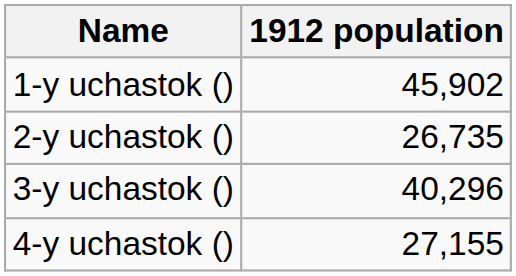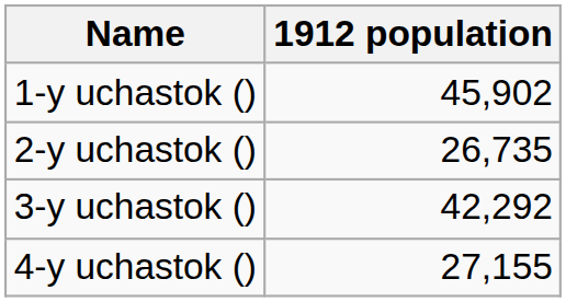3-y uchastok () | 1912 population: 40,296 -> 42,292
